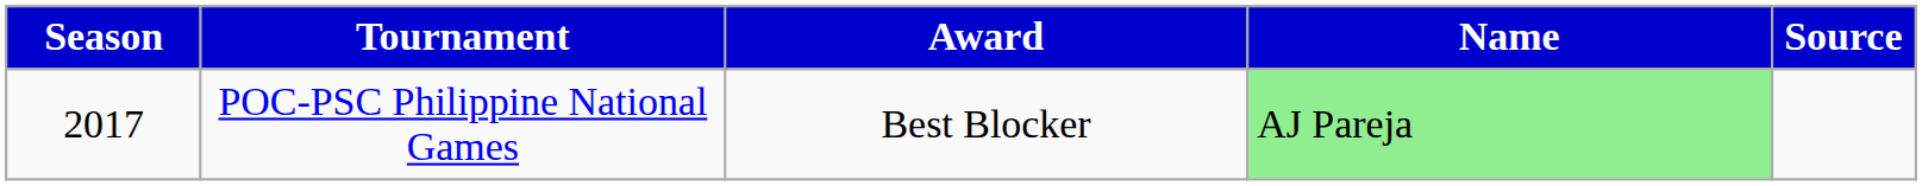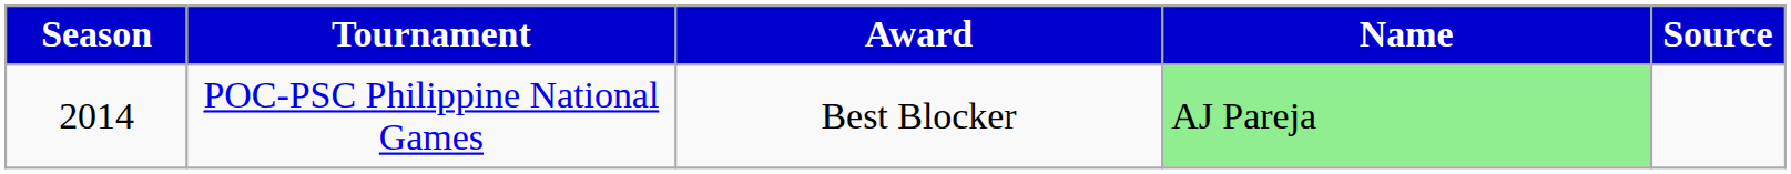POC-PSC Philippine National Games | Season: 2017 -> 2014
